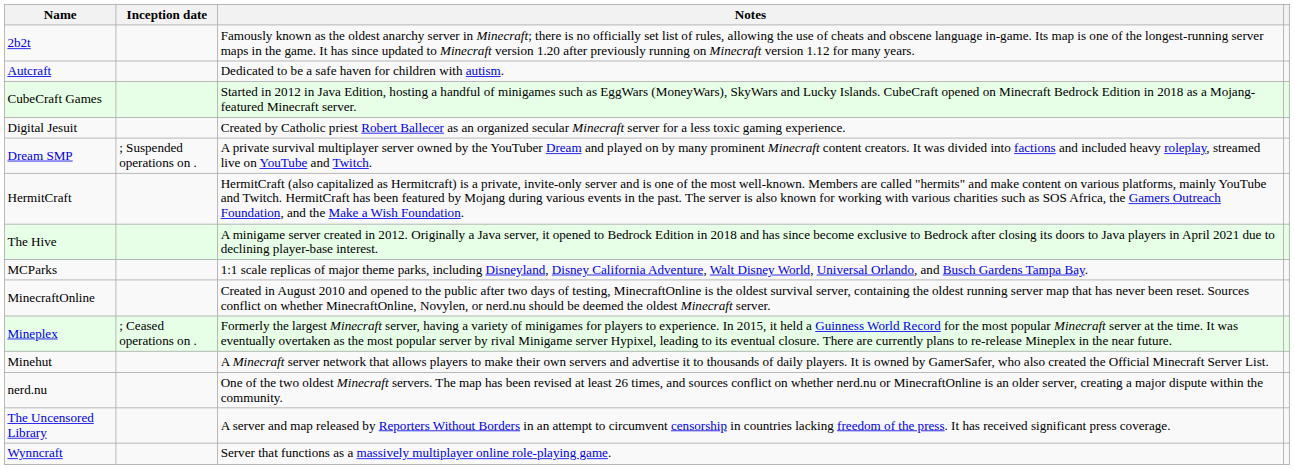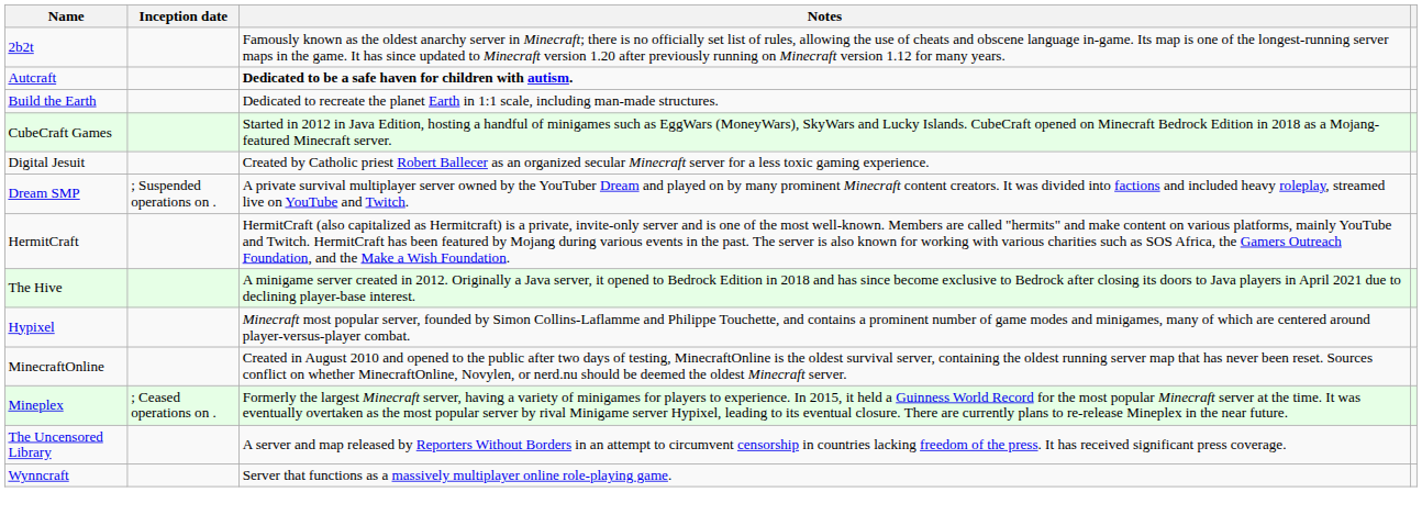Autcraft | Notes: normal -> bold
+ row: Build the Earth | Dedicated to recreate the planet Earth in 1:1 scale, including man-made structures.
+ row: Hypixel | Minecraft most popular server, founded by Simon Collins-Laflamme and Philippe Touchette, and contains a prominent number of game modes and minigames, many of which are centered around player-versus-player combat.
- row: MCParks | 1:1 scale replicas of major theme parks, including Disneyland, Disney California Adventure, Walt Disney World, Universal Orlando, and Busch Gardens Tampa Bay.
- row: Minehut | A Minecraft server network that allows players to make their own servers and advertise it to thousands of daily players. It is owned by GamerSafer, who also created the Official Minecraft Server List.
- row: nerd.nu | One of the two oldest Minecraft servers. The map has been revised at least 26 times, and sources conflict on whether nerd.nu or MinecraftOnline is an older server, creating a major dispute within the community.
